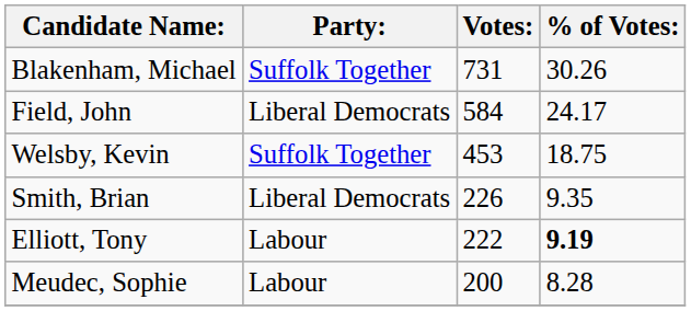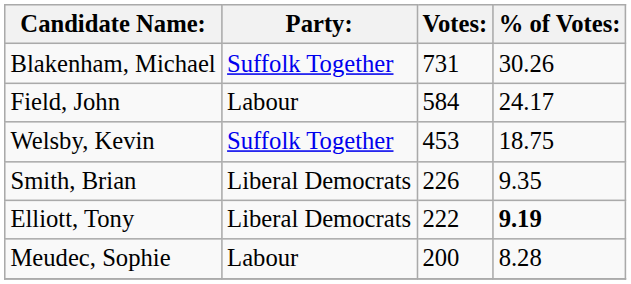Field, John | Party:: Liberal Democrats -> Labour
Elliott, Tony | Party:: Labour -> Liberal Democrats
